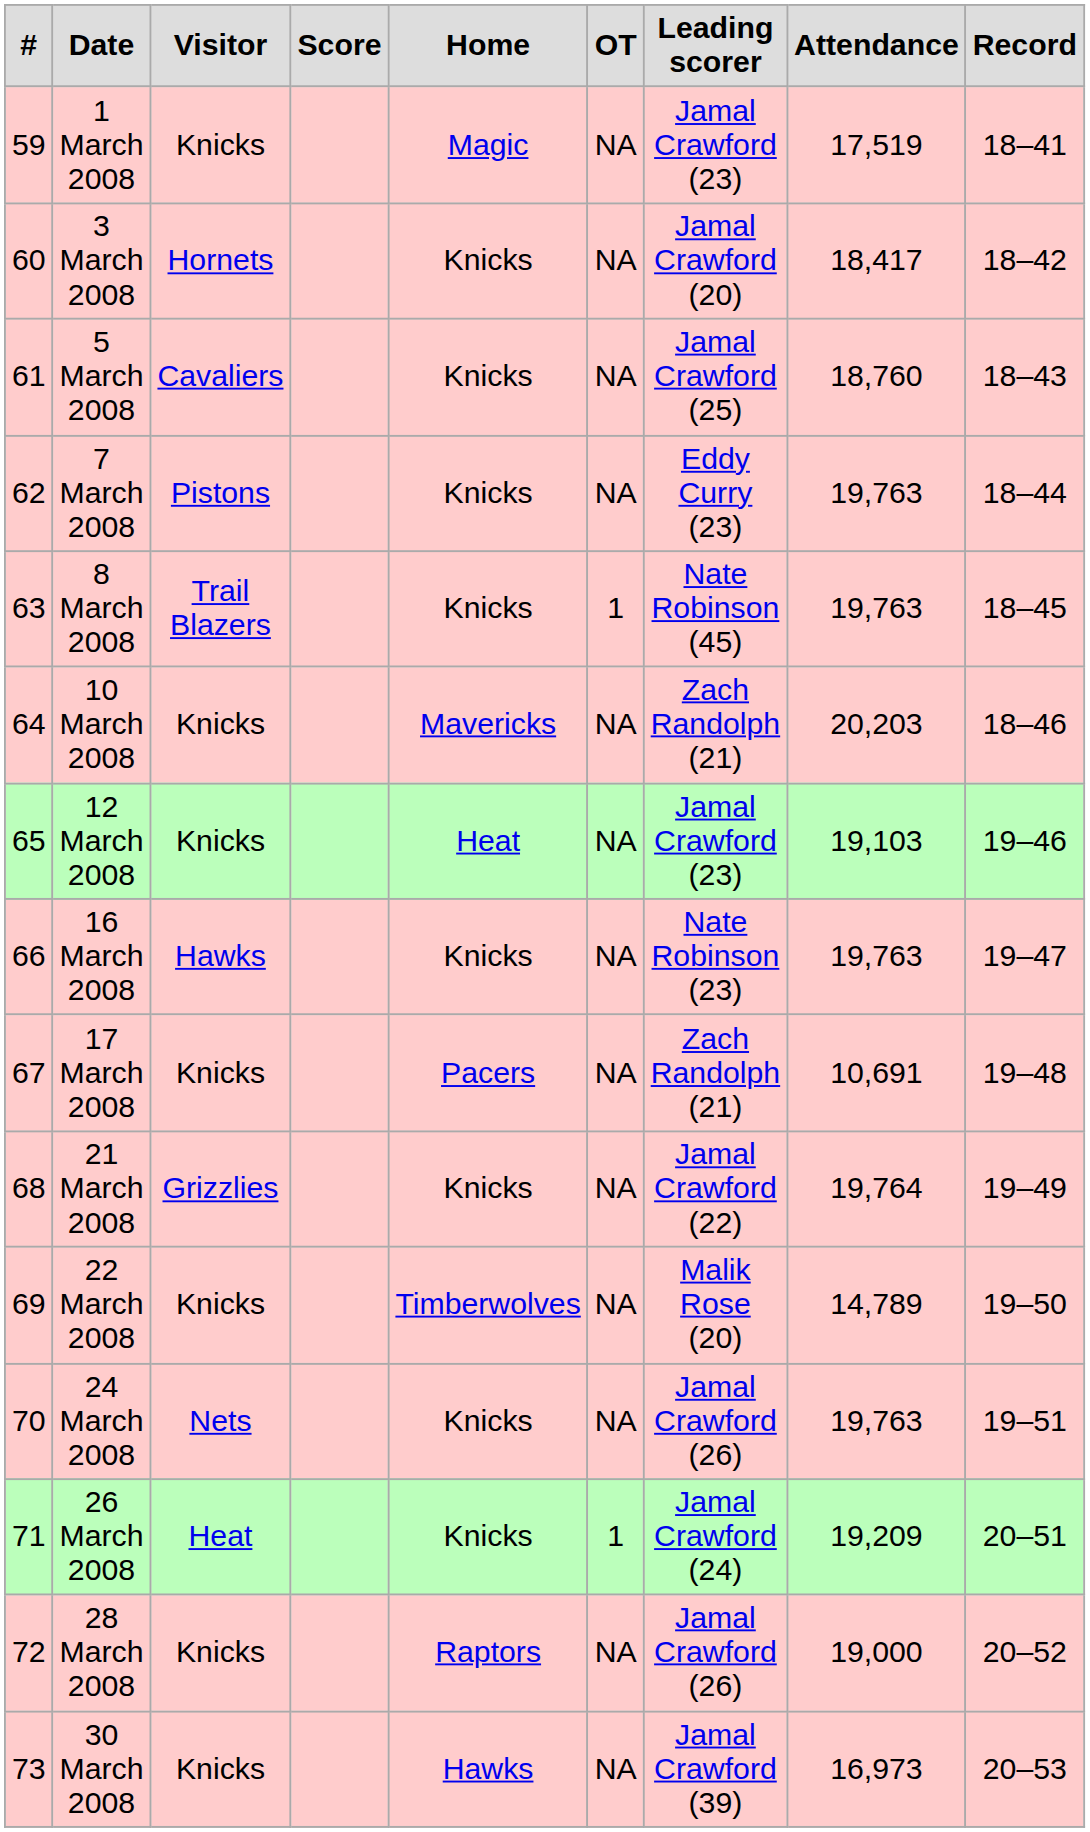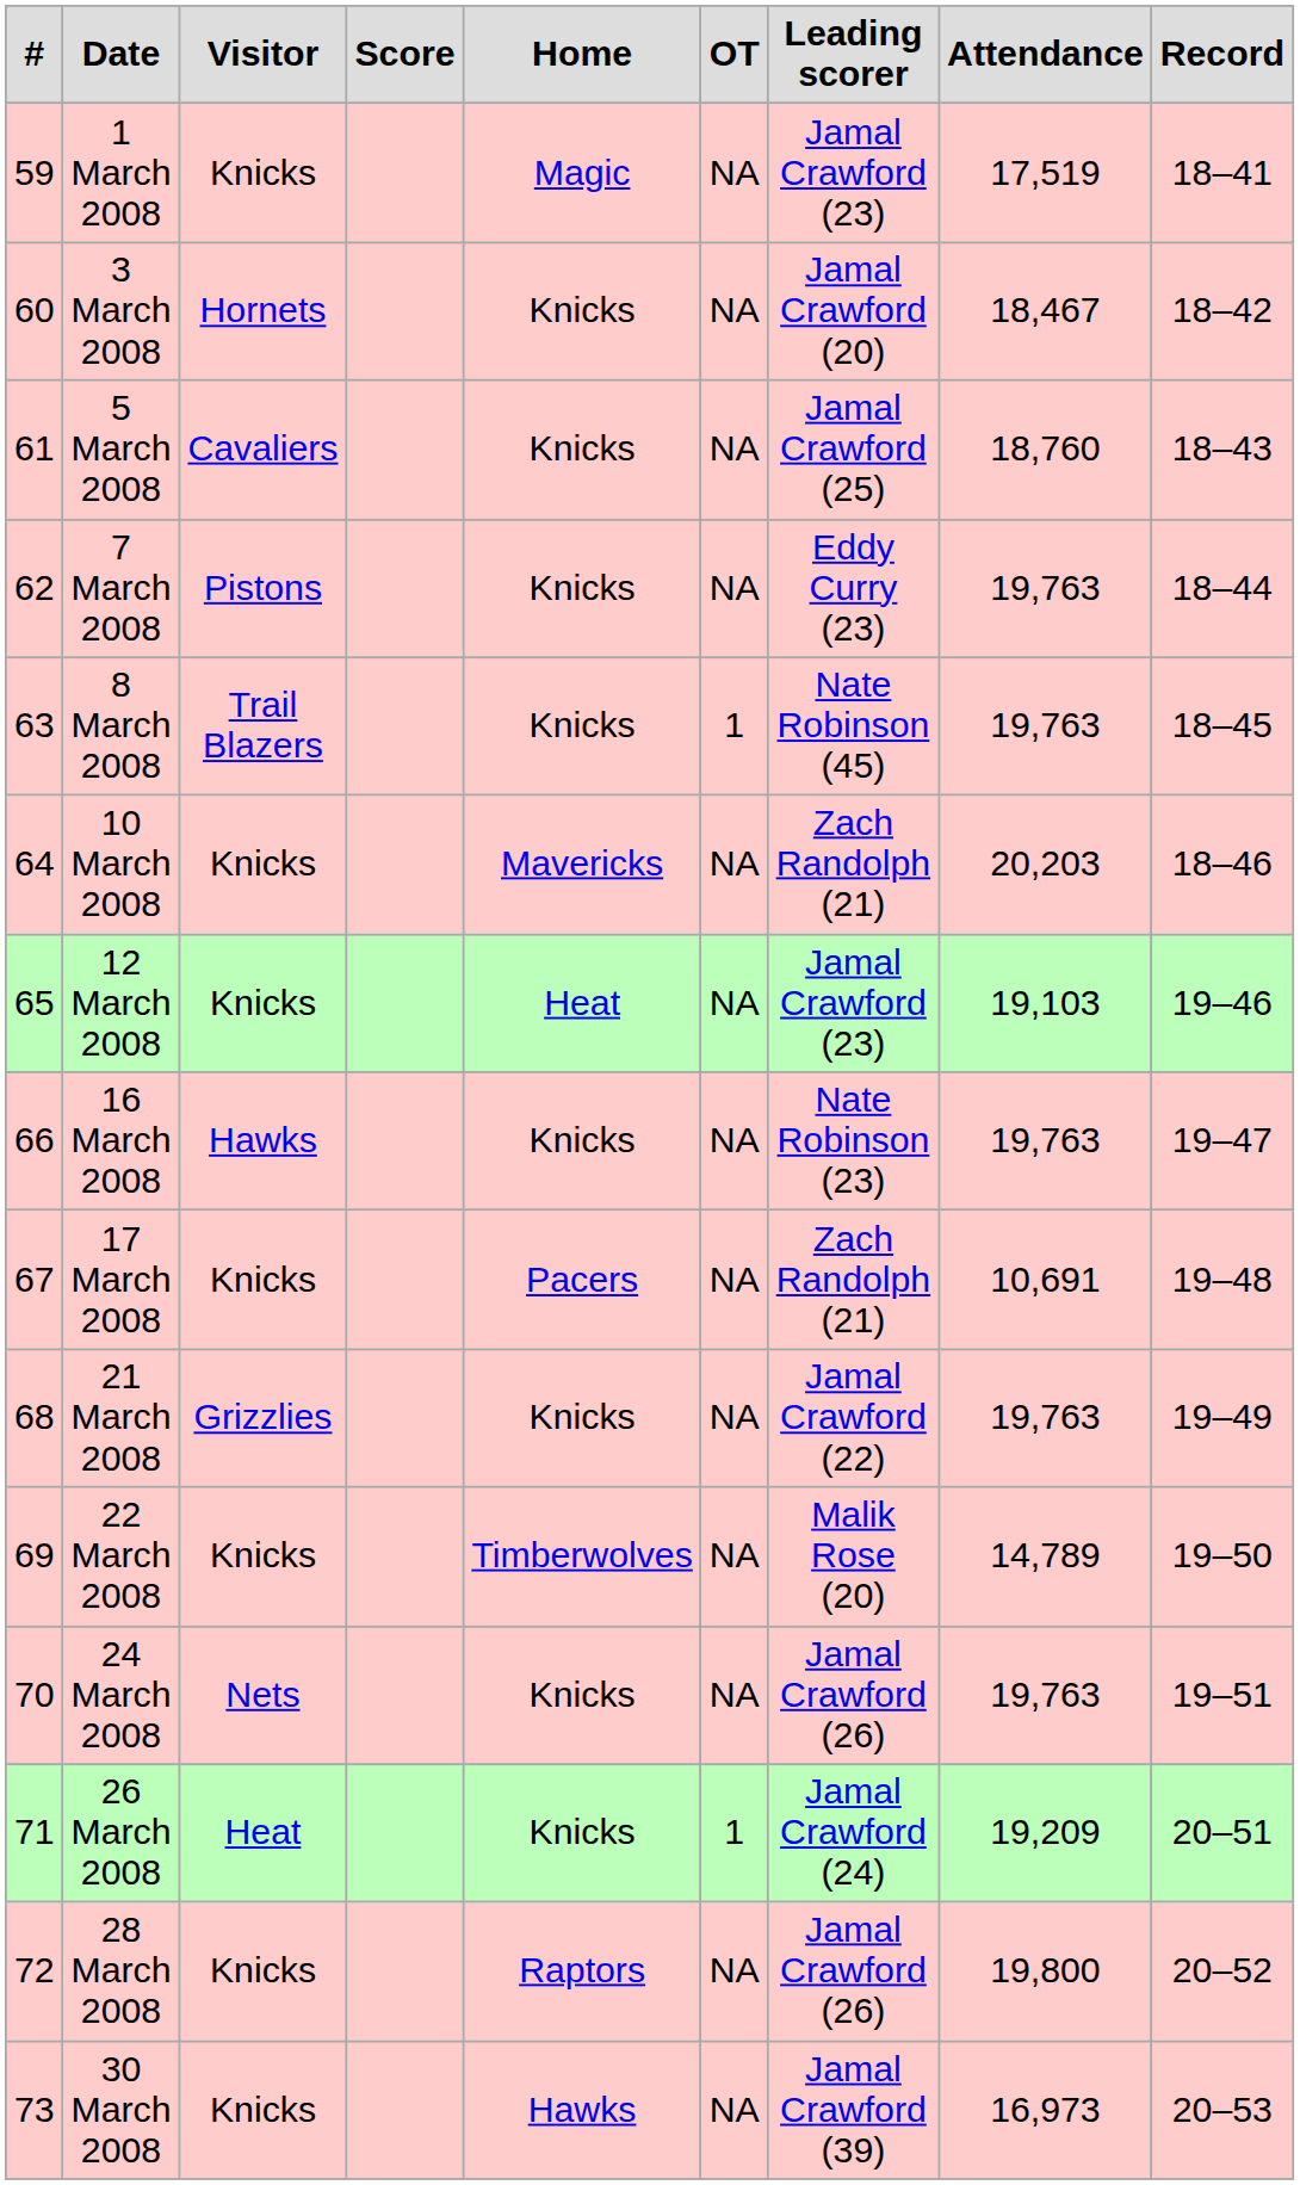3 March 2008 | Attendance: 18,417 -> 18,467
21 March 2008 | Attendance: 19,764 -> 19,763
28 March 2008 | Attendance: 19,000 -> 19,800
